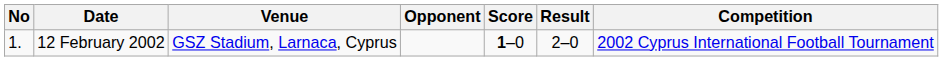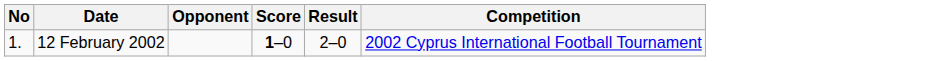- column: Venue | GSZ Stadium, Larnaca, Cyprus
